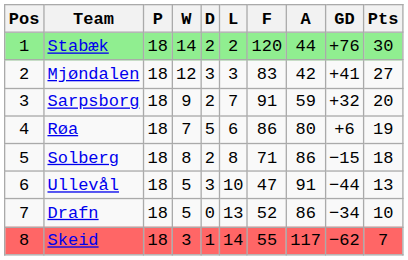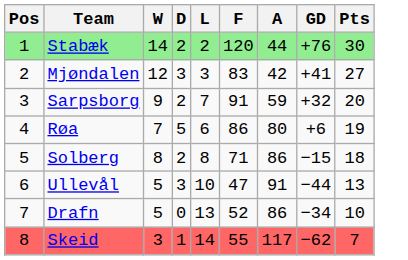- column: P | 18 | 18 | 18 | 18 | 18 | 18 | 18 | 18
